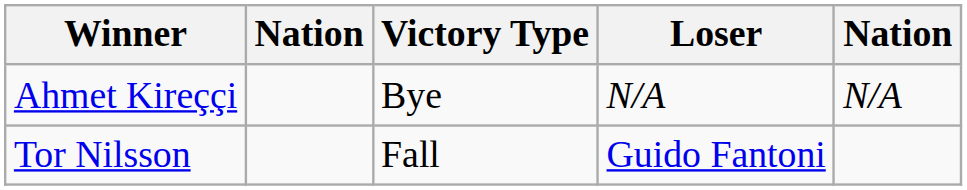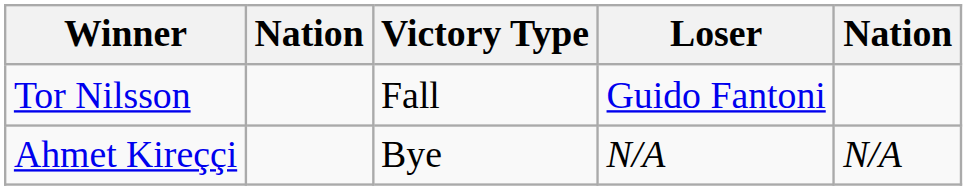rows swapped: Tor Nilsson <-> Ahmet Kireççi
